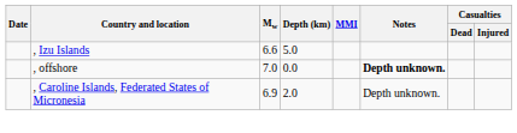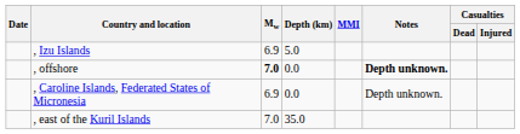, Izu Islands | Mw: 6.6 -> 6.9
, offshore | Mw: normal -> bold
, Caroline Islands, Federated States of Micronesia | Depth (km): 2.0 -> 0.0
+ row: , east of the Kuril Islands | 7.0 | 35.0
